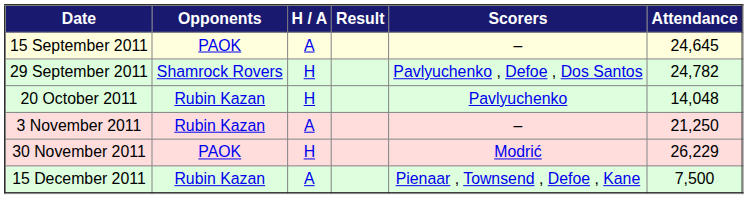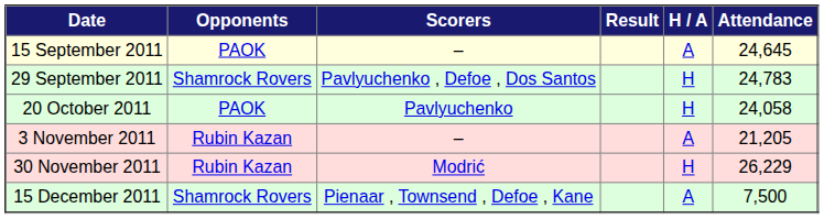columns swapped: H / A <-> Scorers
29 September 2011 | Attendance: 24,782 -> 24,783
20 October 2011 | Opponents: Rubin Kazan -> PAOK
20 October 2011 | Attendance: 14,048 -> 24,058
3 November 2011 | Attendance: 21,250 -> 21,205
30 November 2011 | Opponents: PAOK -> Rubin Kazan
15 December 2011 | Opponents: Rubin Kazan -> Shamrock Rovers
